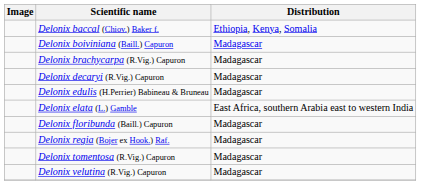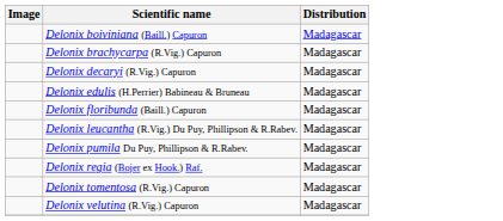- row: Delonix baccal (Chiov.) Baker f. | Ethiopia, Kenya, Somalia
- row: Delonix elata (L.) Gamble | East Africa, southern Arabia east to western India
+ row: Delonix leucantha (R.Vig.) Du Puy, Phillipson & R.Rabev. | Madagascar
+ row: Delonix pumila Du Puy, Phillipson & R.Rabev. | Madagascar
